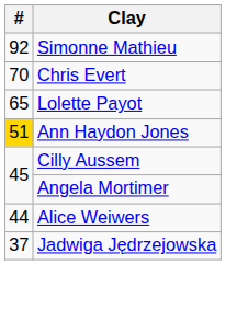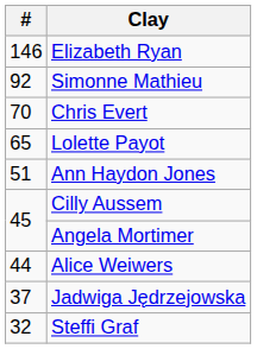+ row: 146 | Elizabeth Ryan
Ann Haydon Jones | #: gold background -> no background
+ row: 32 | Steffi Graf
